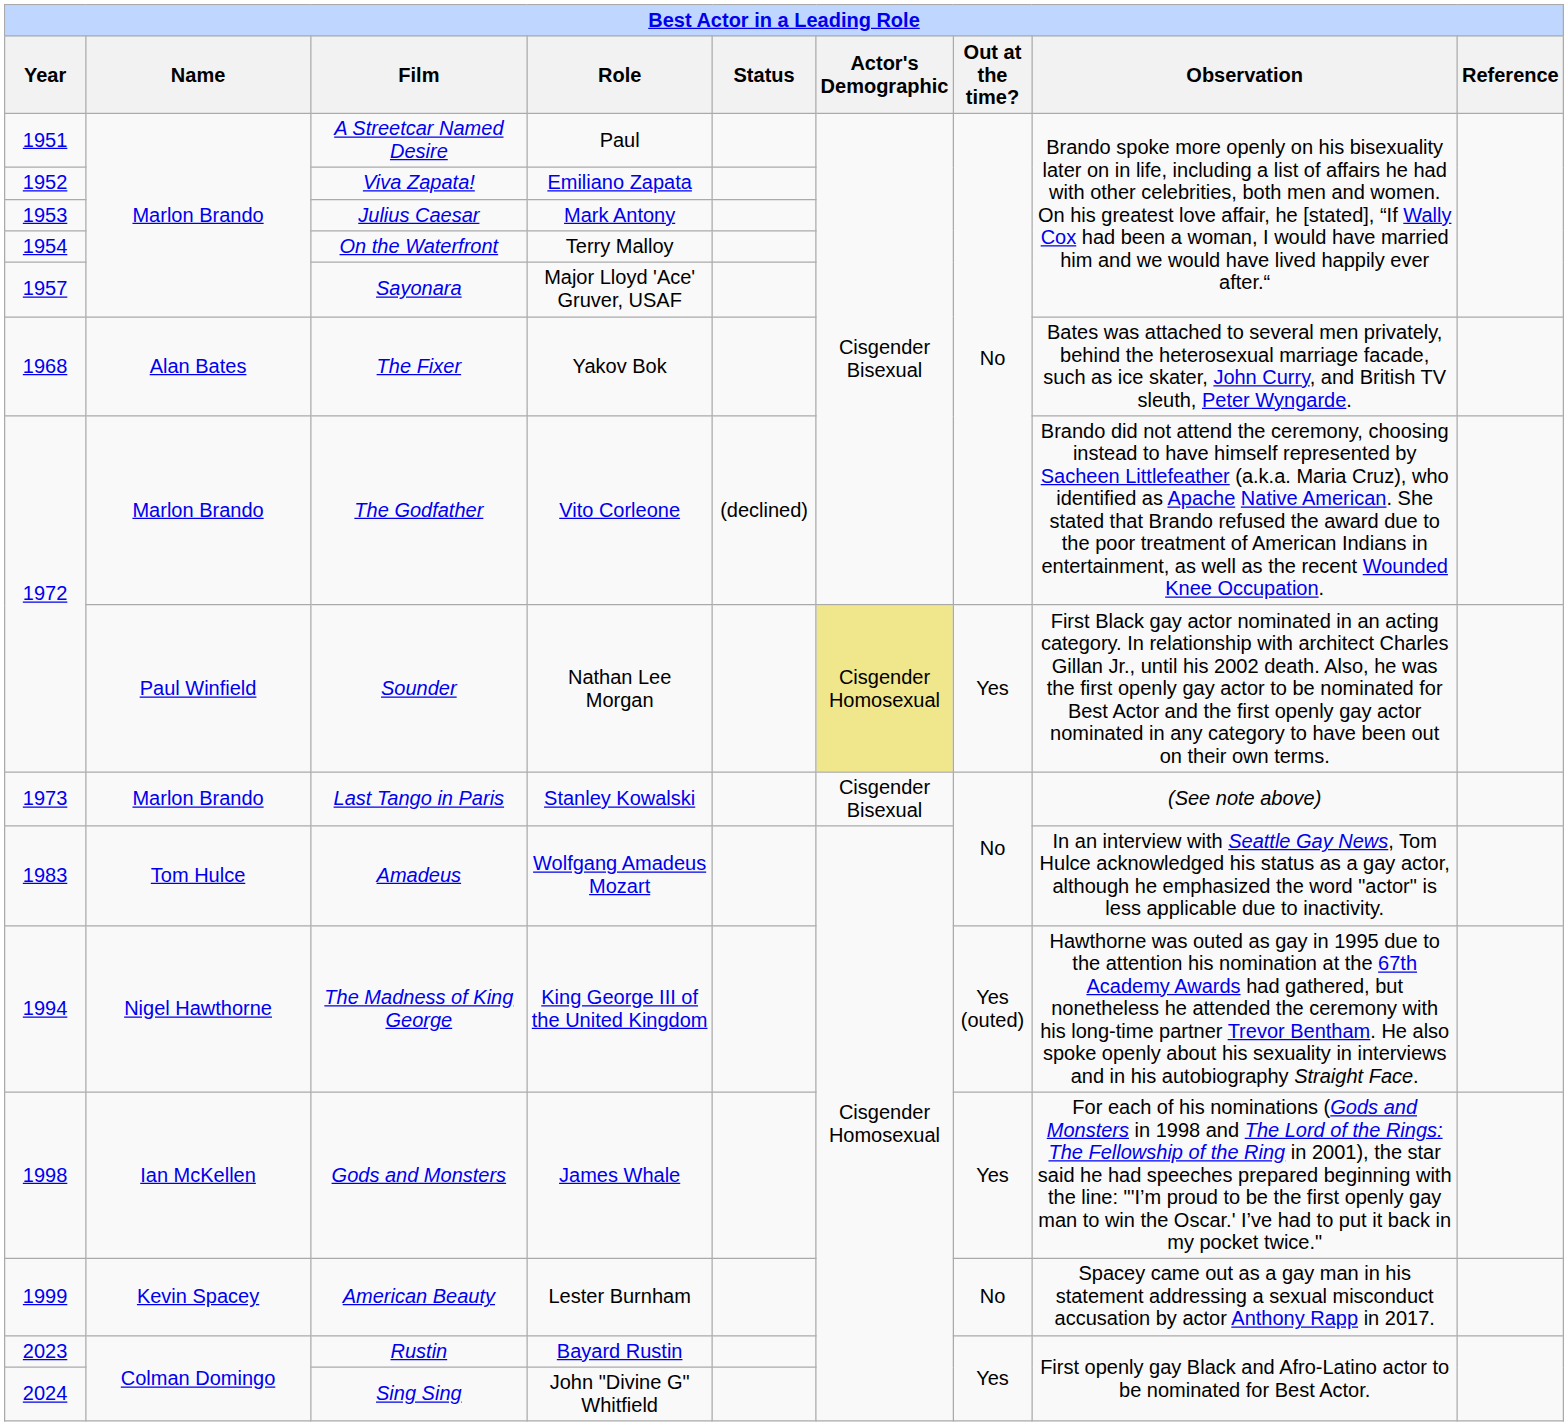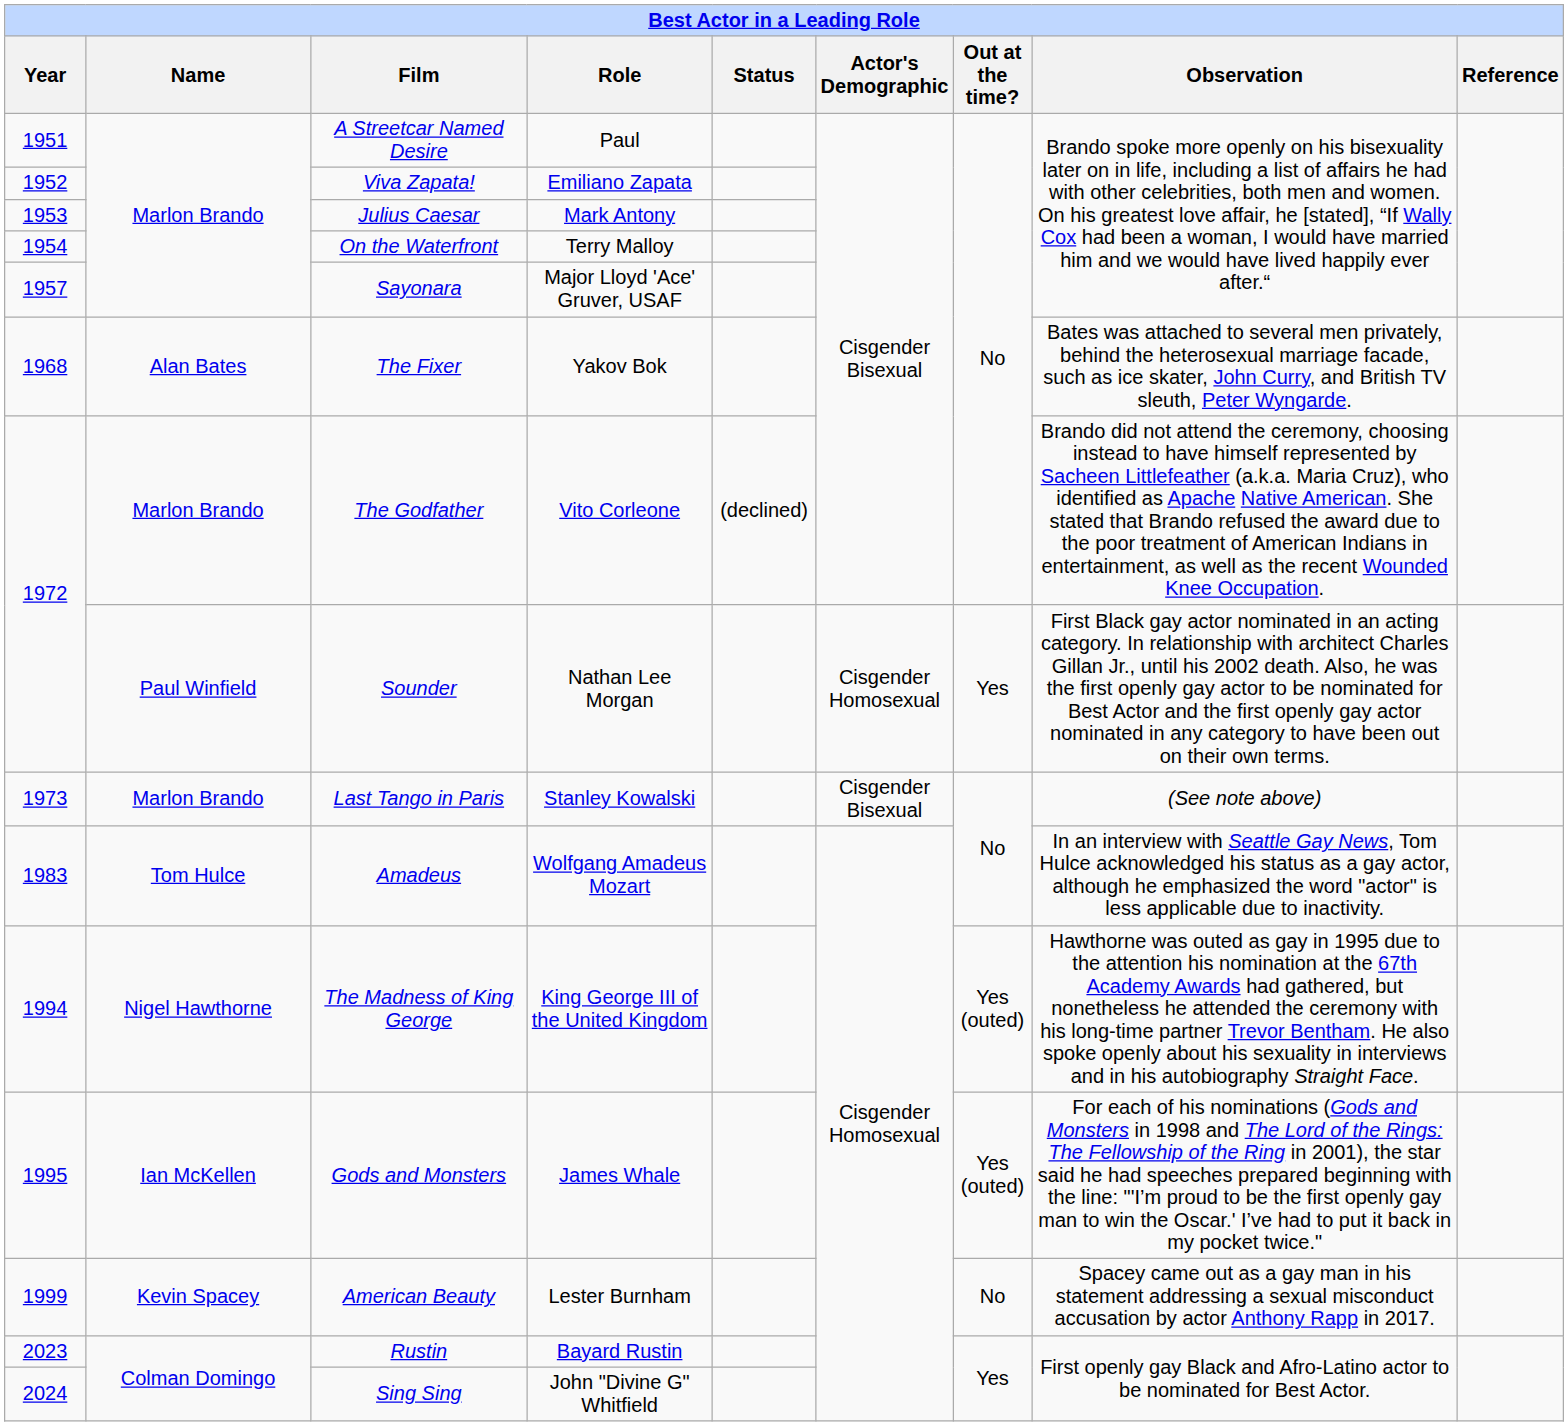Sounder | Actor's Demographic: khaki background -> no background
Gods and Monsters | Year: 1998 -> 1995
Gods and Monsters | Out at the time?: Yes -> Yes (outed)
